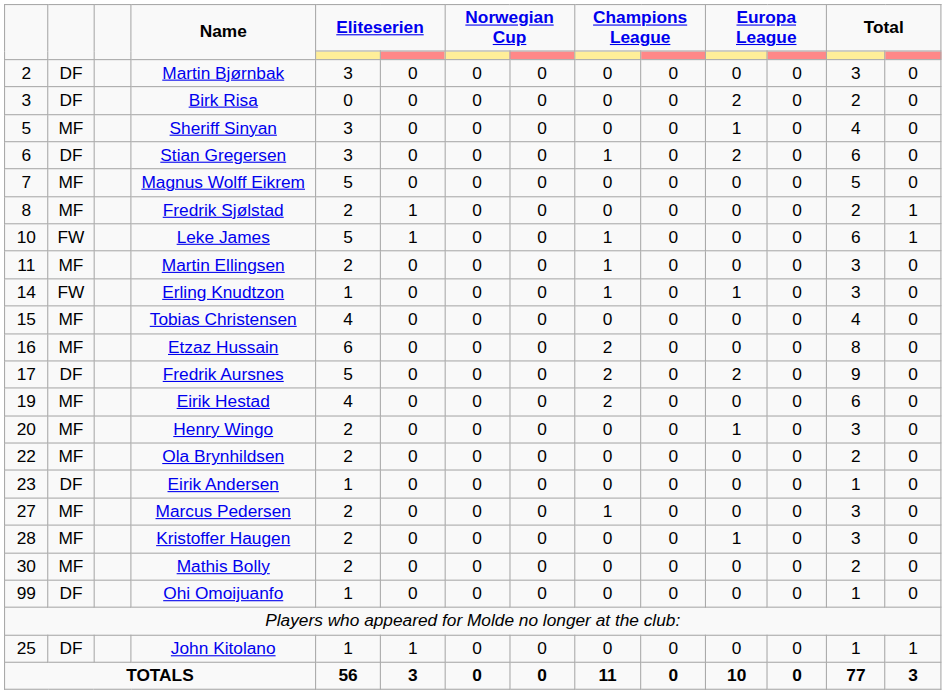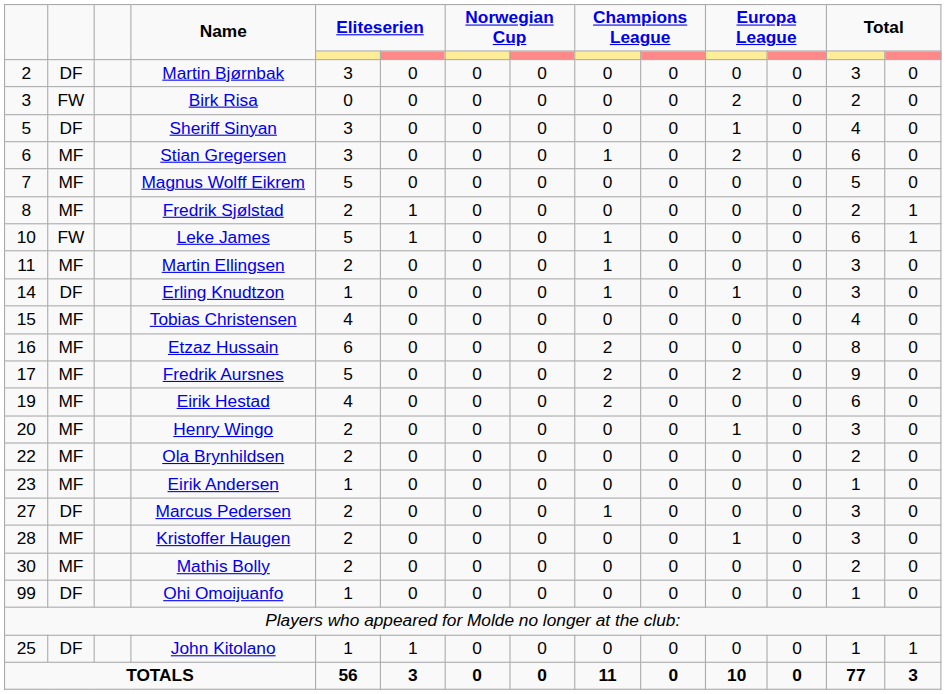Birk Risa | column 2: DF -> FW
Sheriff Sinyan | column 2: MF -> DF
Stian Gregersen | column 2: DF -> MF
Erling Knudtzon | column 2: FW -> DF
Fredrik Aursnes | column 2: DF -> MF
Eirik Andersen | column 2: DF -> MF
Marcus Pedersen | column 2: MF -> DF
